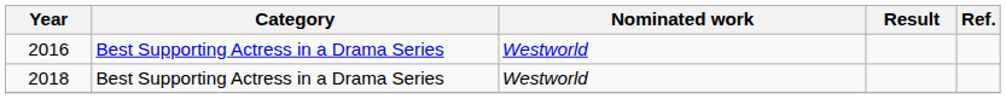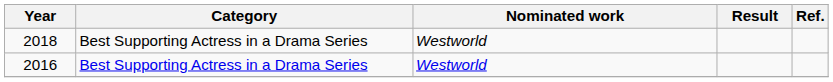rows swapped: 2016 <-> 2018
